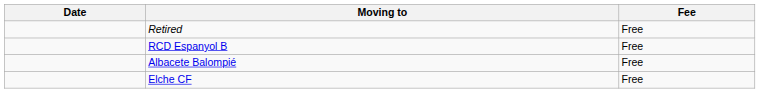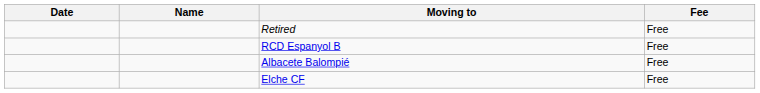+ column: Name
